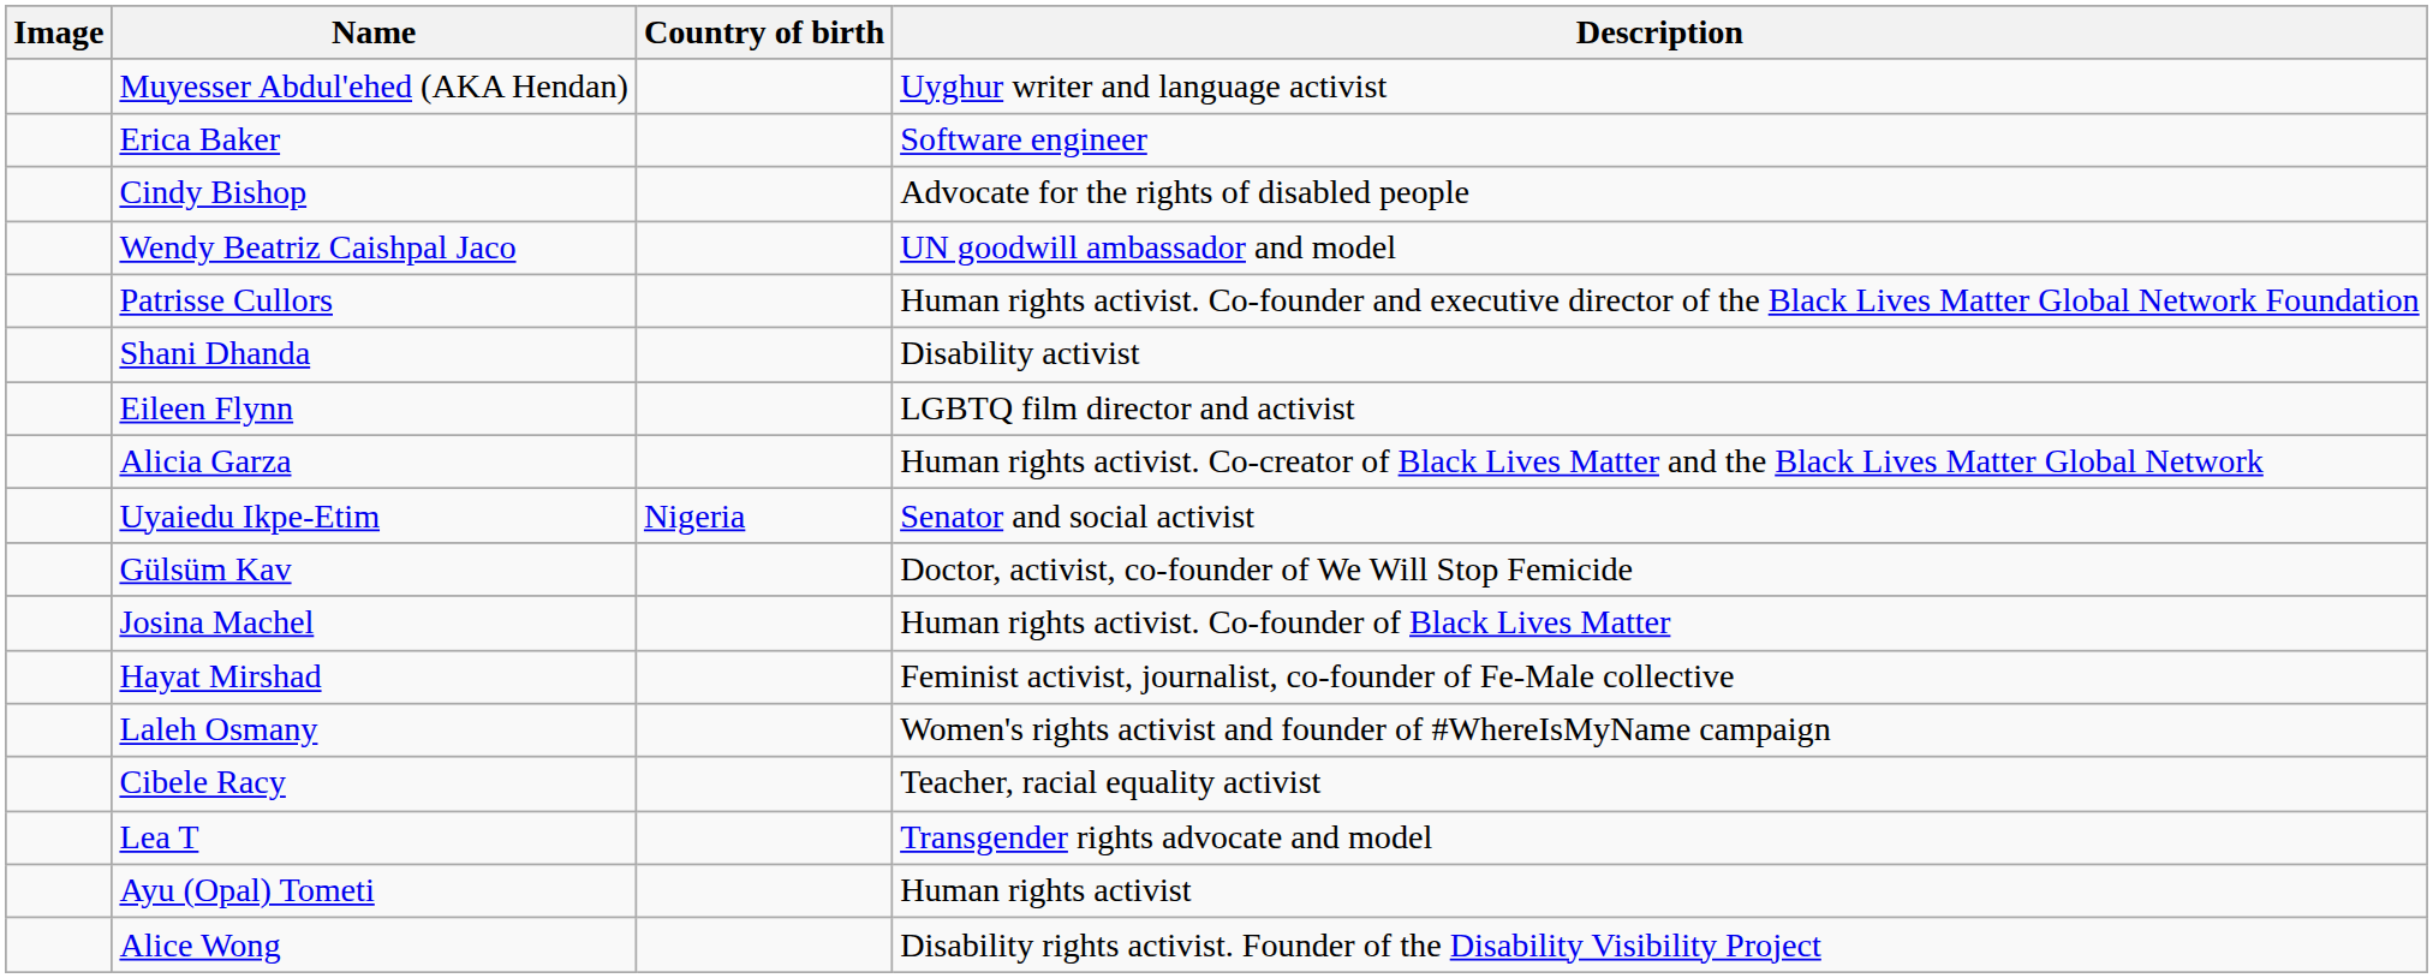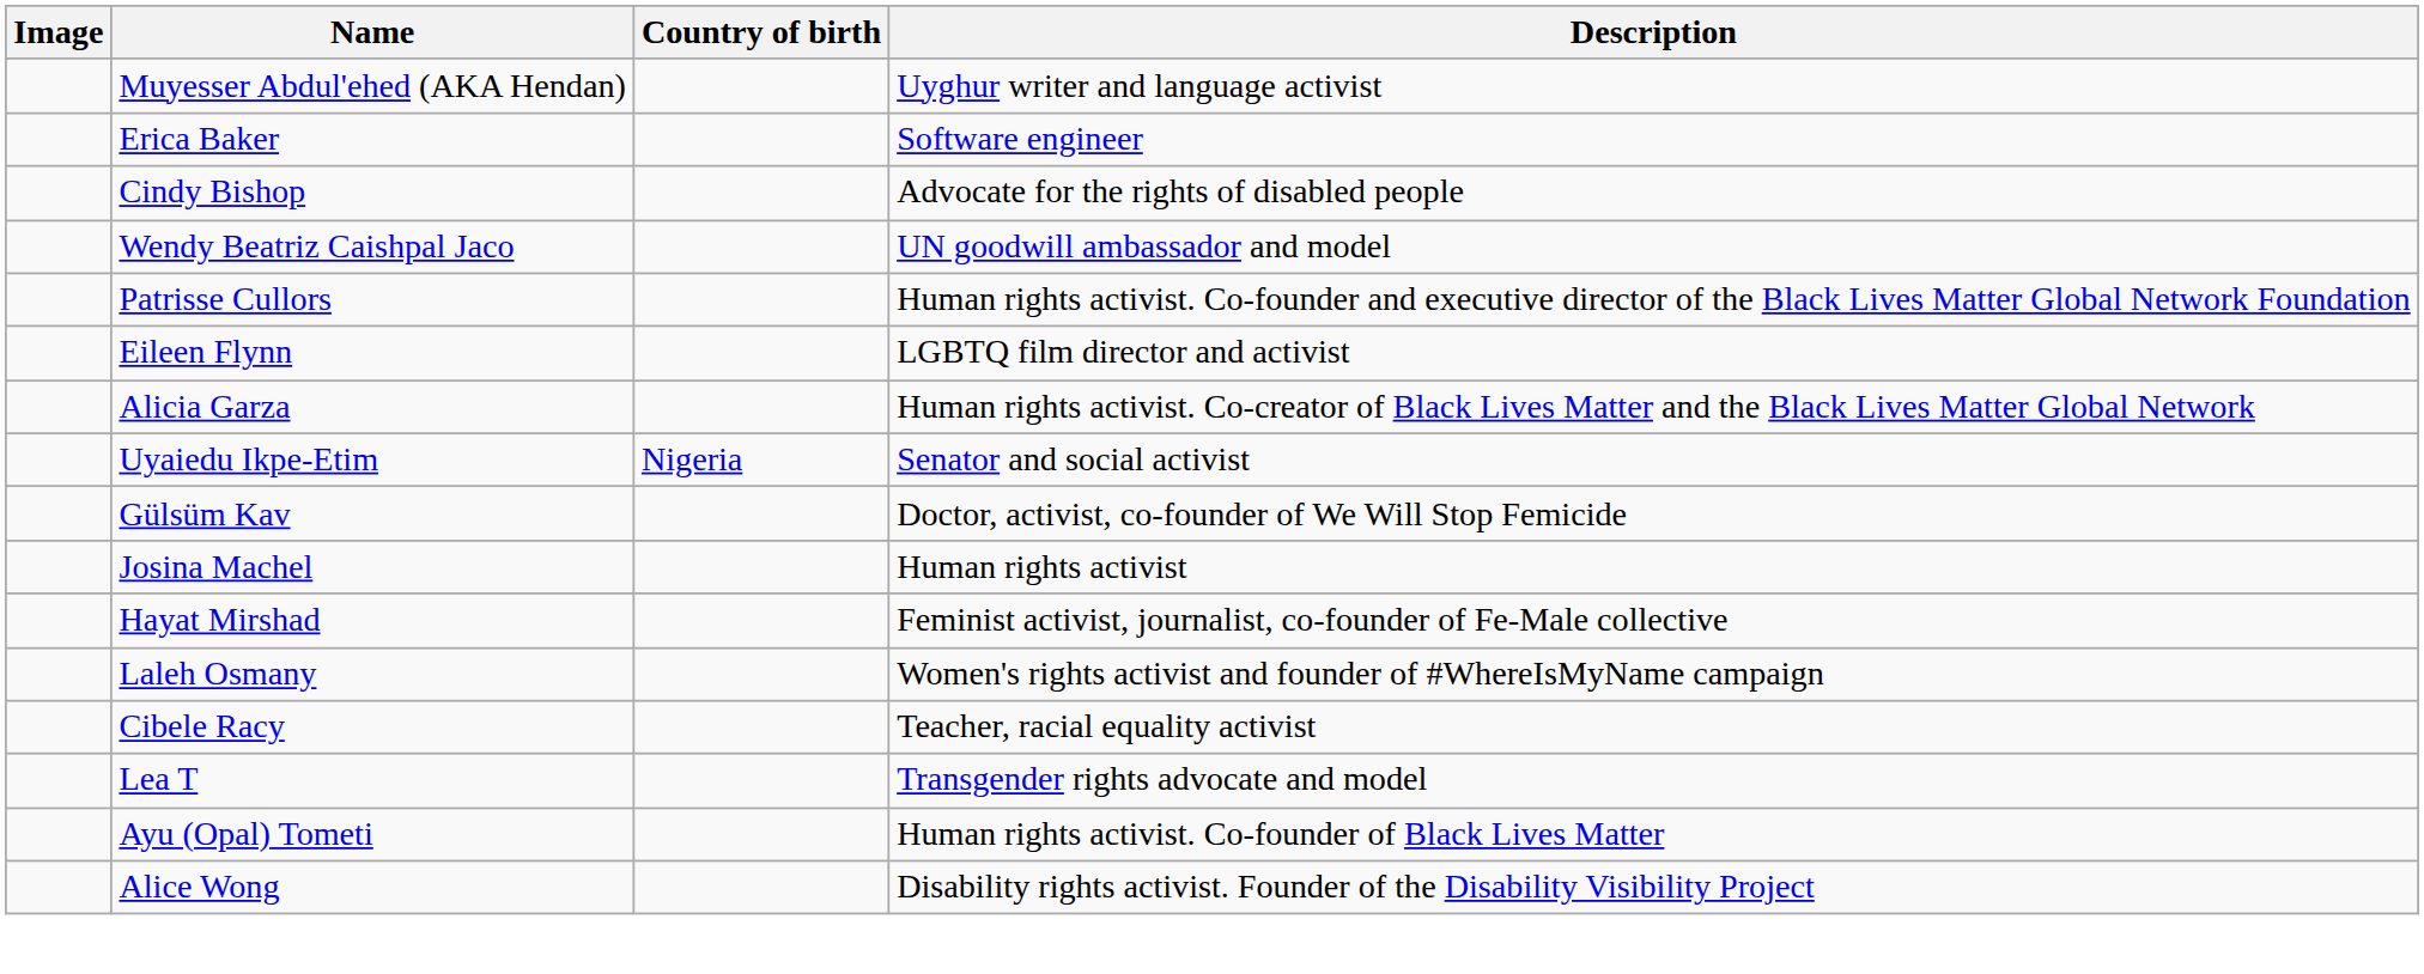- row: Shani Dhanda | Disability activist
Josina Machel | Description: Human rights activist. Co-founder of Black Lives Matter -> Human rights activist
Ayu (Opal) Tometi | Description: Human rights activist -> Human rights activist. Co-founder of Black Lives Matter
